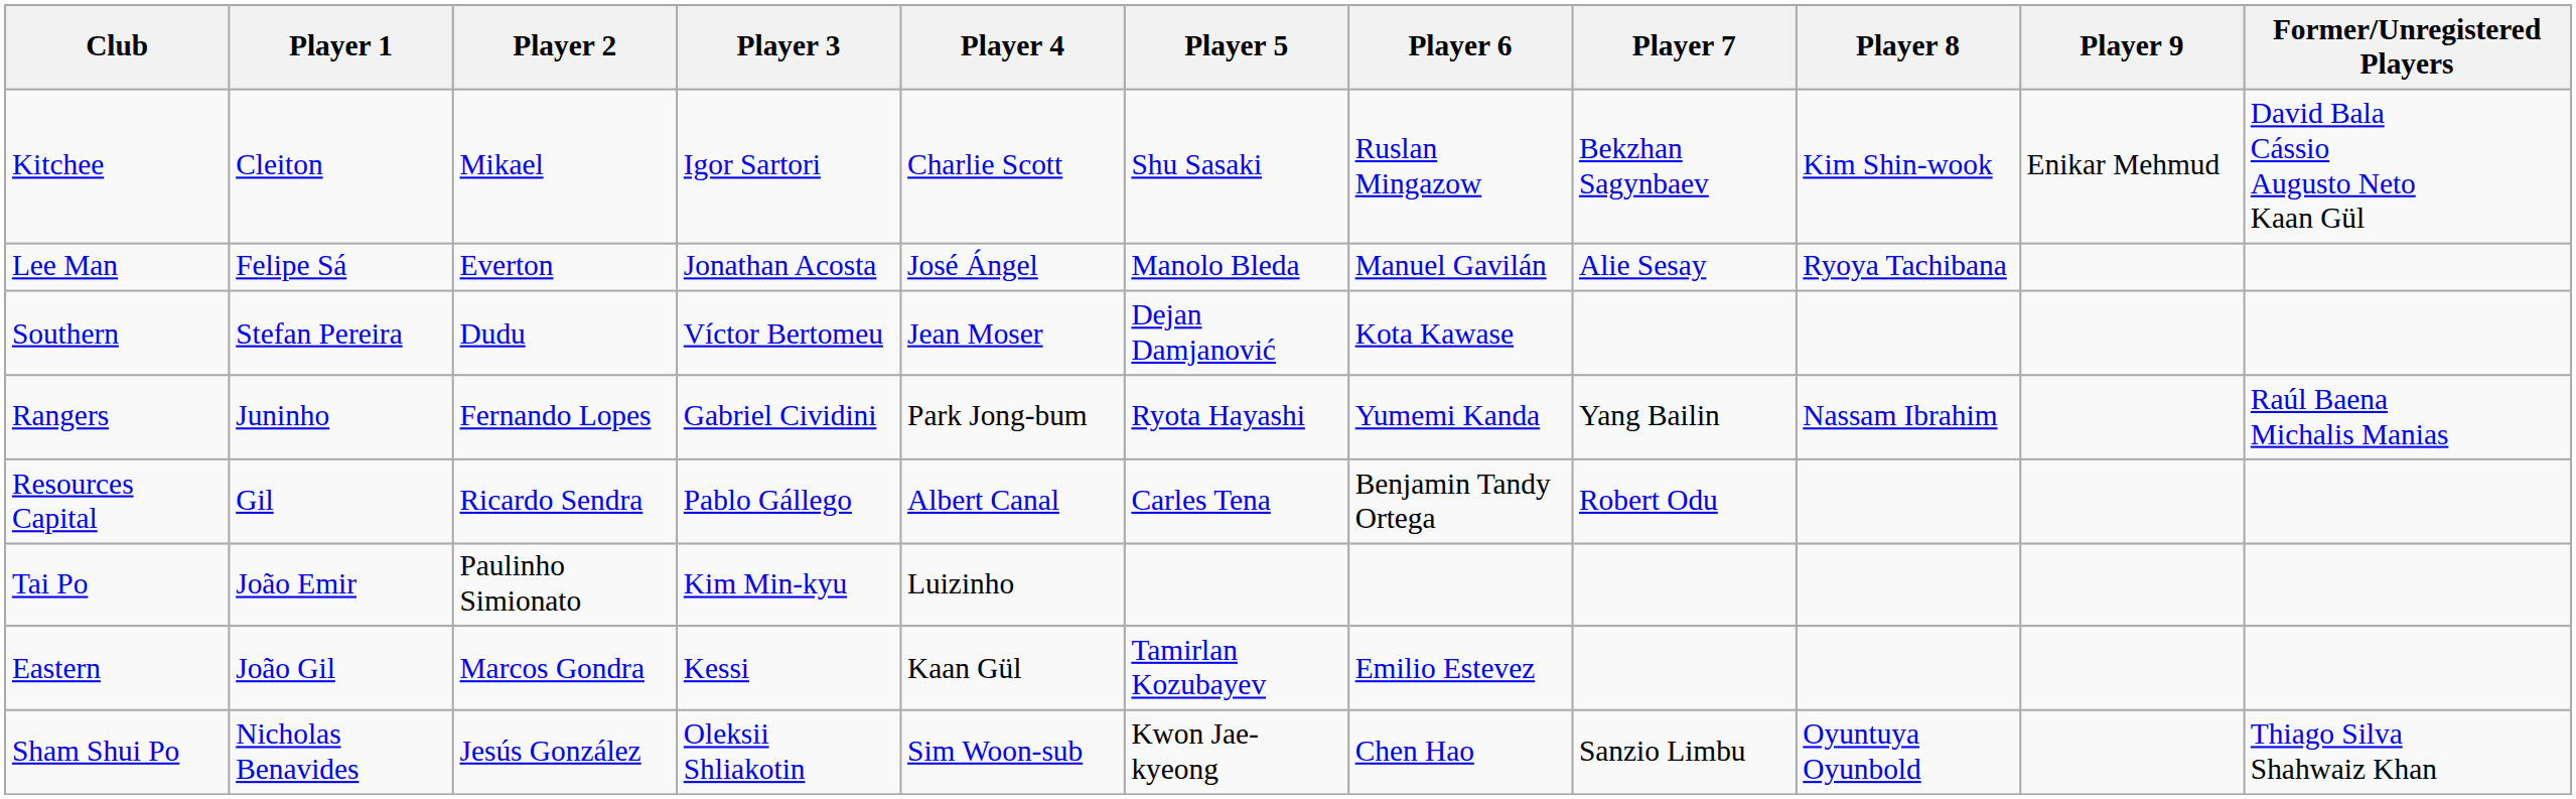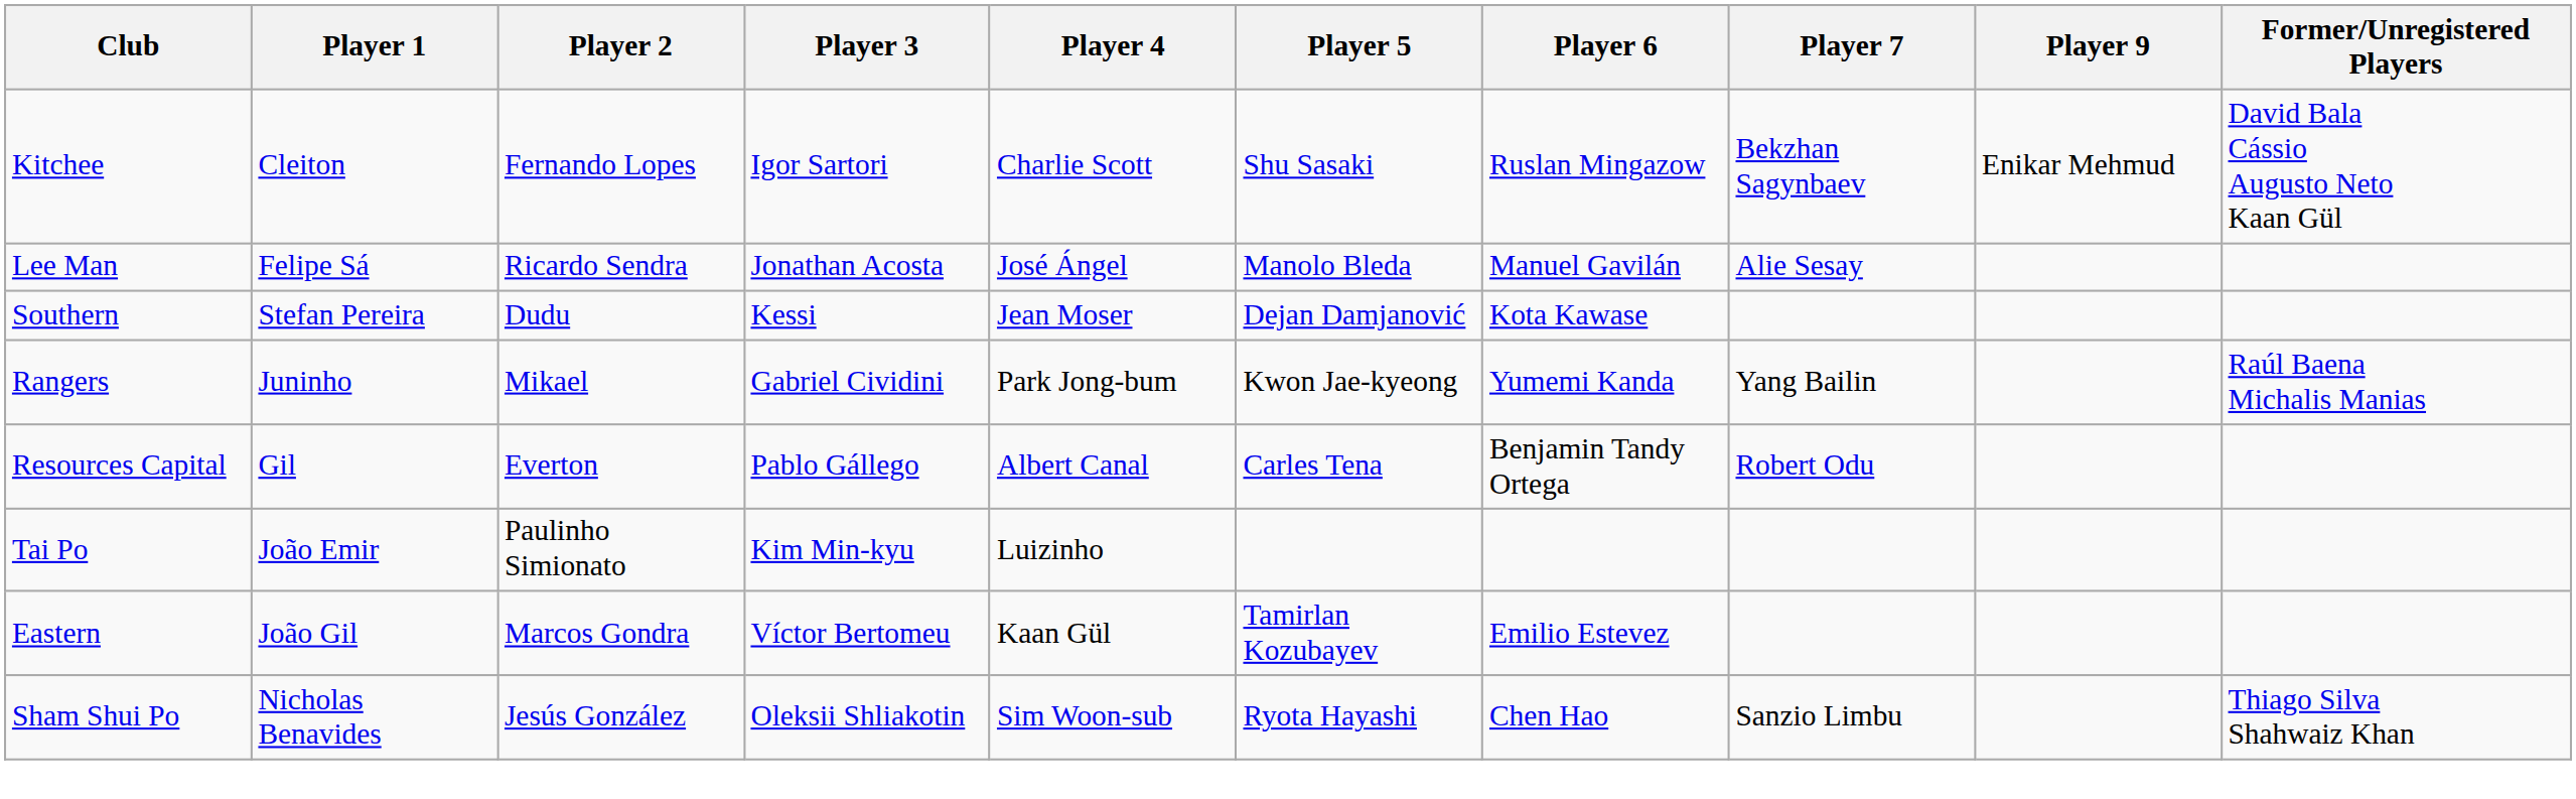- column: Player 8 | Kim Shin-wook | Ryoya Tachibana | Nassam Ibrahim | Oyuntuya Oyunbold
Kitchee | Player 2: Mikael -> Fernando Lopes
Lee Man | Player 2: Everton -> Ricardo Sendra
Southern | Player 3: Víctor Bertomeu -> Kessi
Rangers | Player 2: Fernando Lopes -> Mikael
Rangers | Player 5: Ryota Hayashi -> Kwon Jae-kyeong
Resources Capital | Player 2: Ricardo Sendra -> Everton
Eastern | Player 3: Kessi -> Víctor Bertomeu
Sham Shui Po | Player 5: Kwon Jae-kyeong -> Ryota Hayashi
